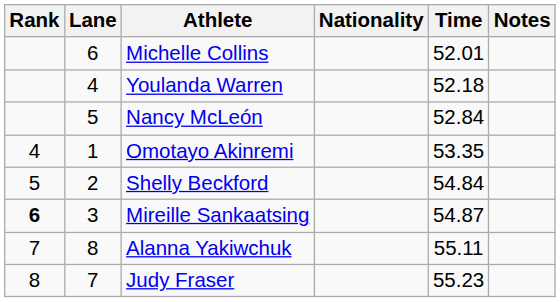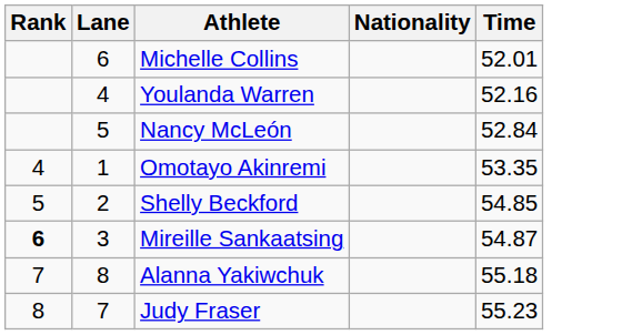- column: Notes
Youlanda Warren | Time: 52.18 -> 52.16
Shelly Beckford | Time: 54.84 -> 54.85
Alanna Yakiwchuk | Time: 55.11 -> 55.18
